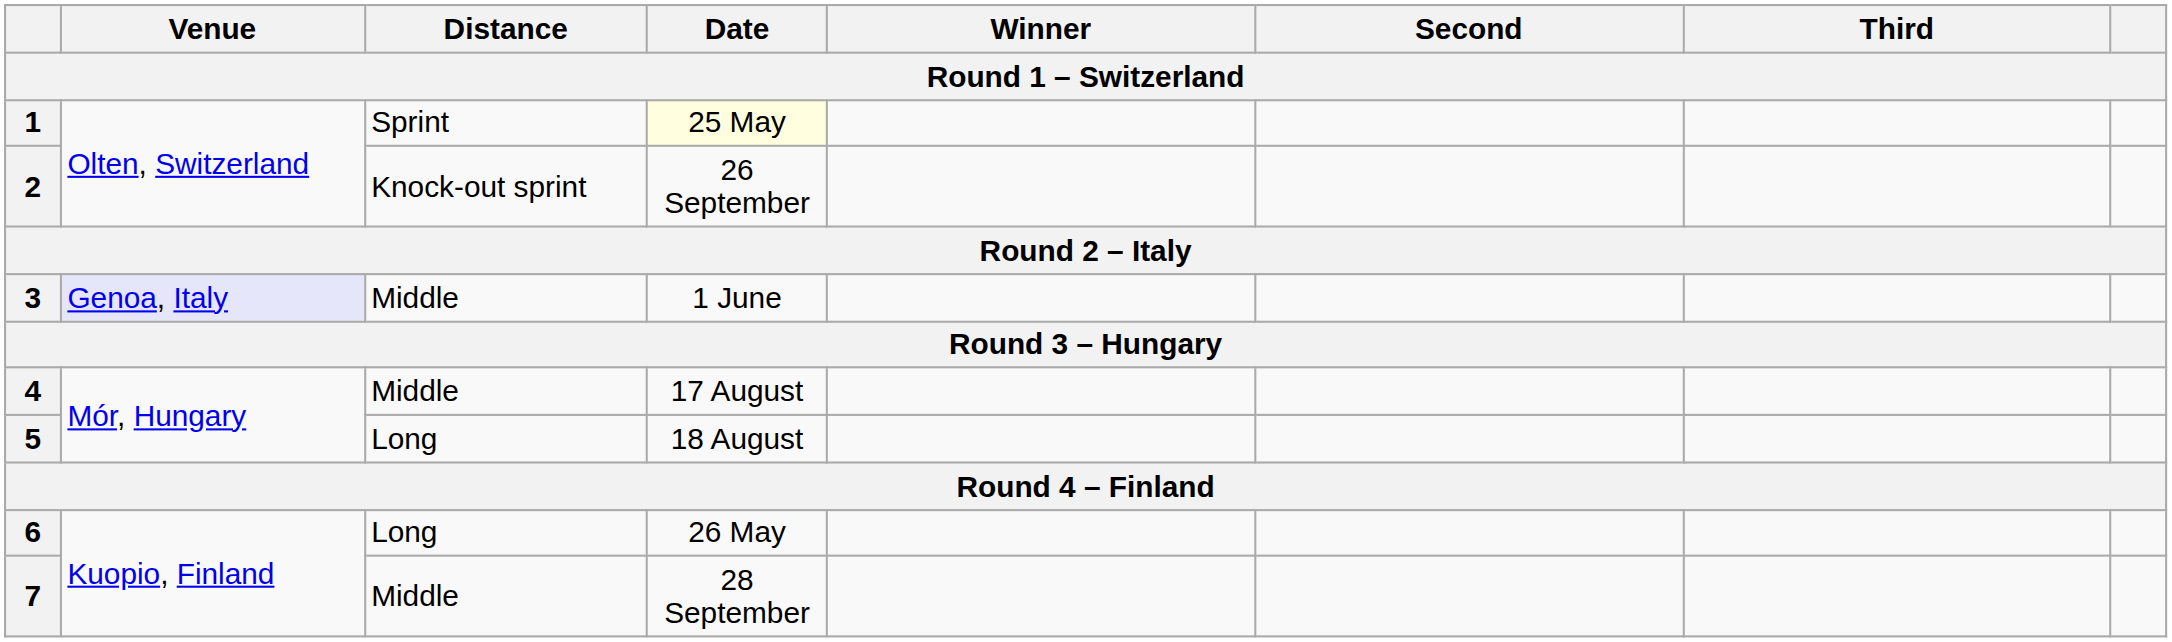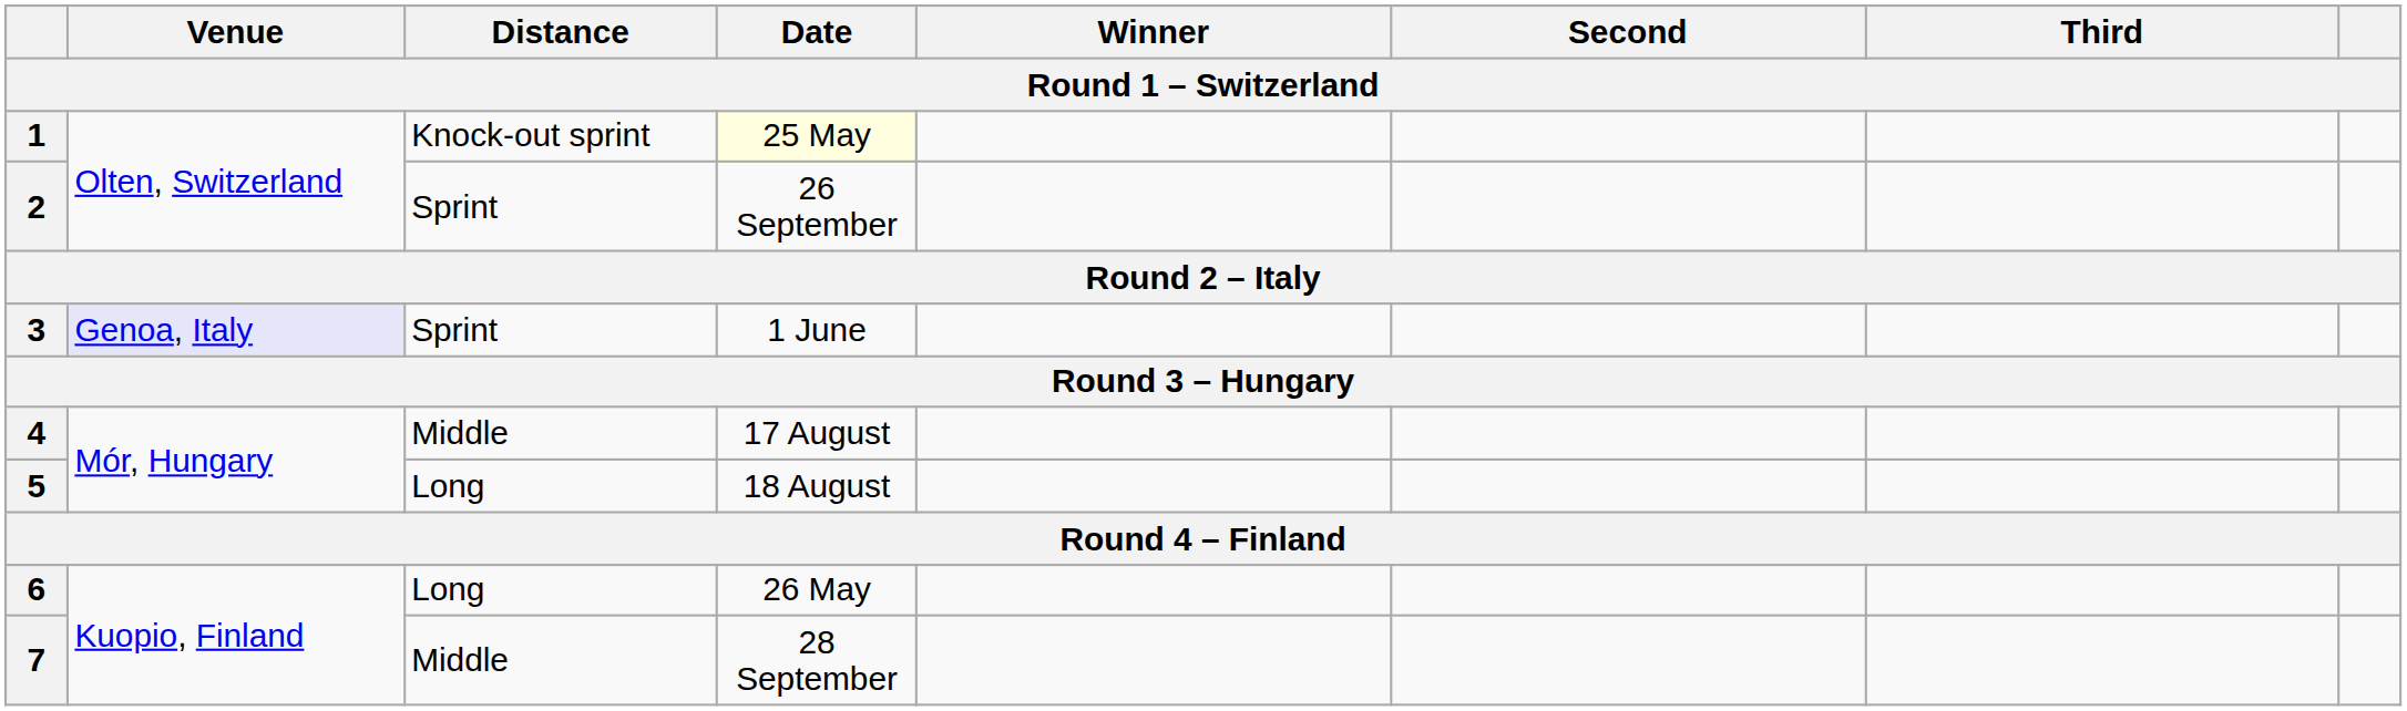1 | Distance: Sprint -> Knock-out sprint
2 | Distance: Knock-out sprint -> Sprint
3 | Distance: Middle -> Sprint
